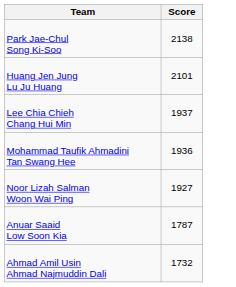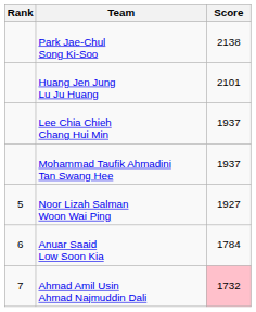+ column: Rank | 5 | 6 | 7
Mohammad Taufik Ahmadini Tan Swang Hee | Score: 1936 -> 1937
Anuar Saaid Low Soon Kia | Score: 1787 -> 1784
Ahmad Amil Usin Ahmad Najmuddin Dali | Score: no background -> pink background
